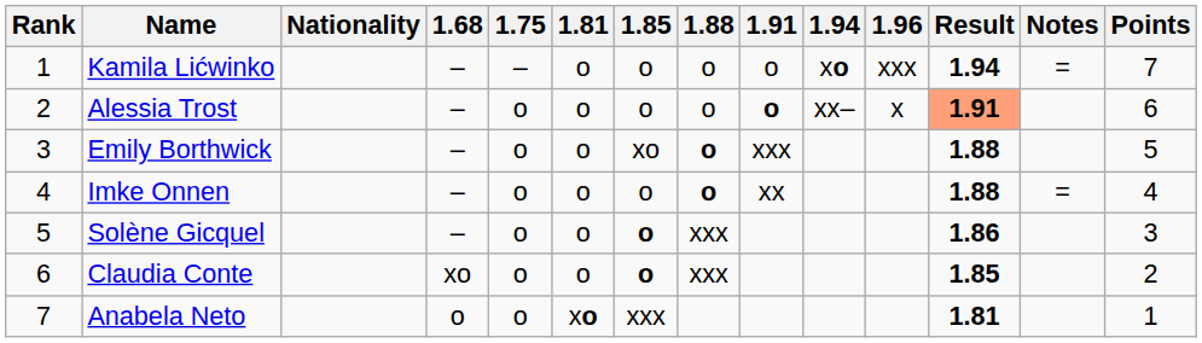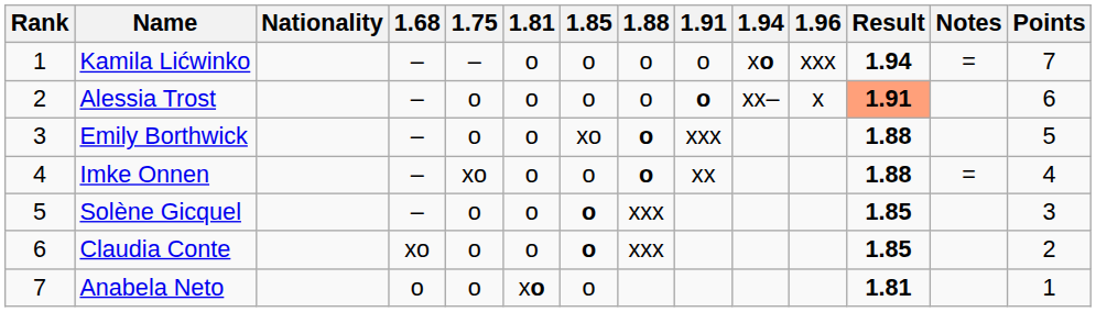Imke Onnen | 1.75: o -> xo
Solène Gicquel | Result: 1.86 -> 1.85
Anabela Neto | 1.85: xxx -> o
